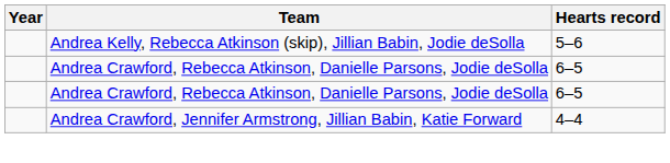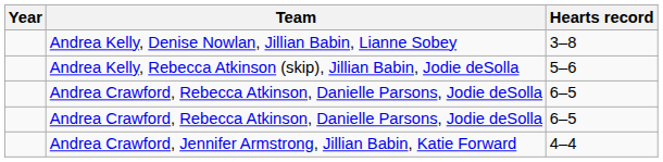+ row: Andrea Kelly, Denise Nowlan, Jillian Babin, Lianne Sobey | 3–8
